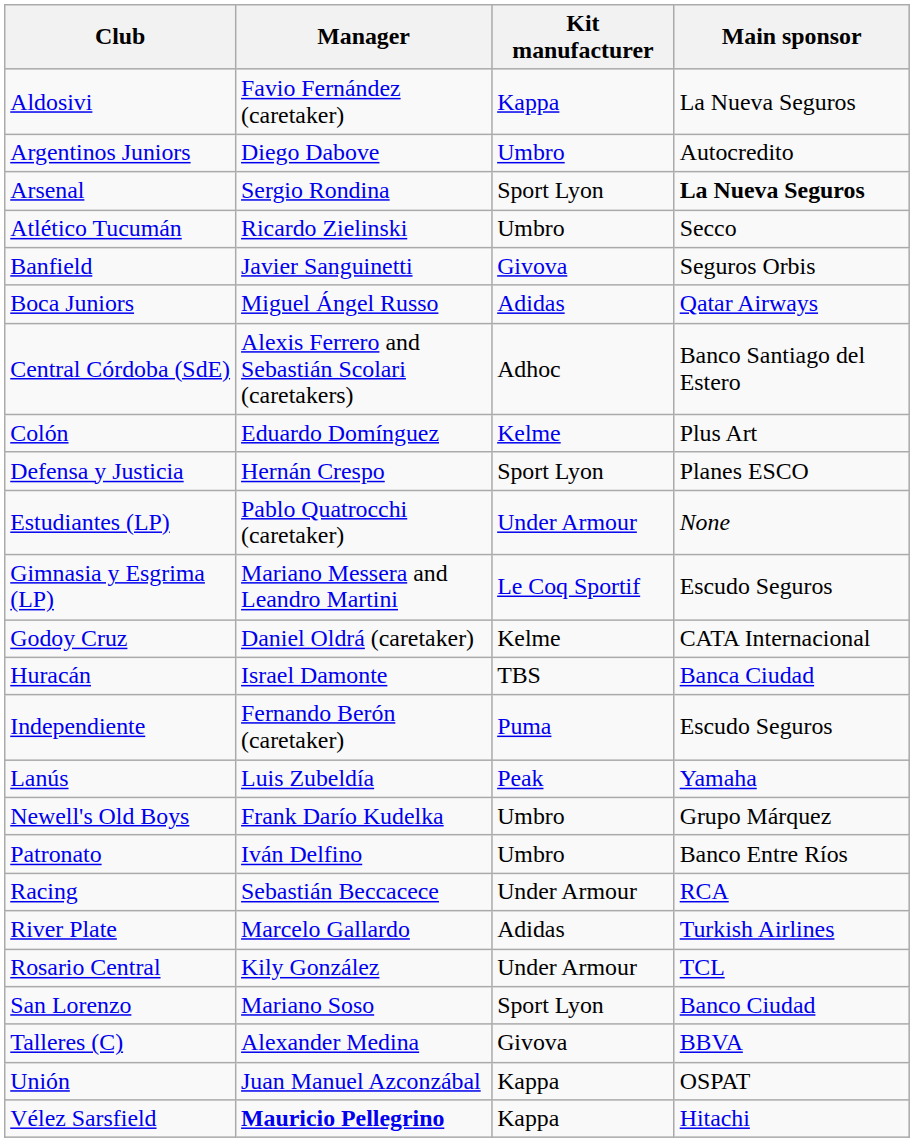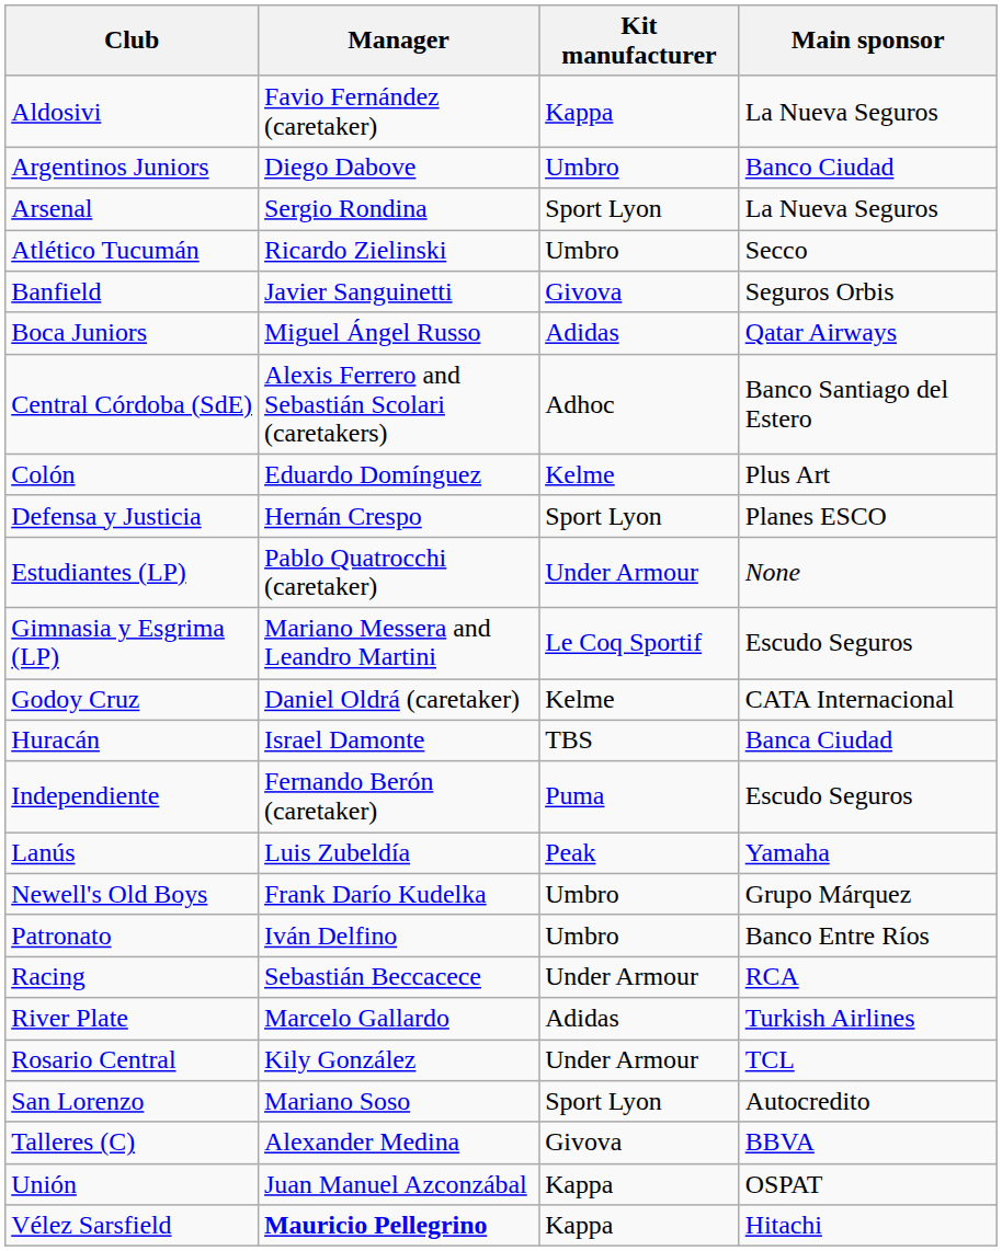Argentinos Juniors | Main sponsor: Autocredito -> Banco Ciudad
Arsenal | Main sponsor: bold -> normal
San Lorenzo | Main sponsor: Banco Ciudad -> Autocredito
